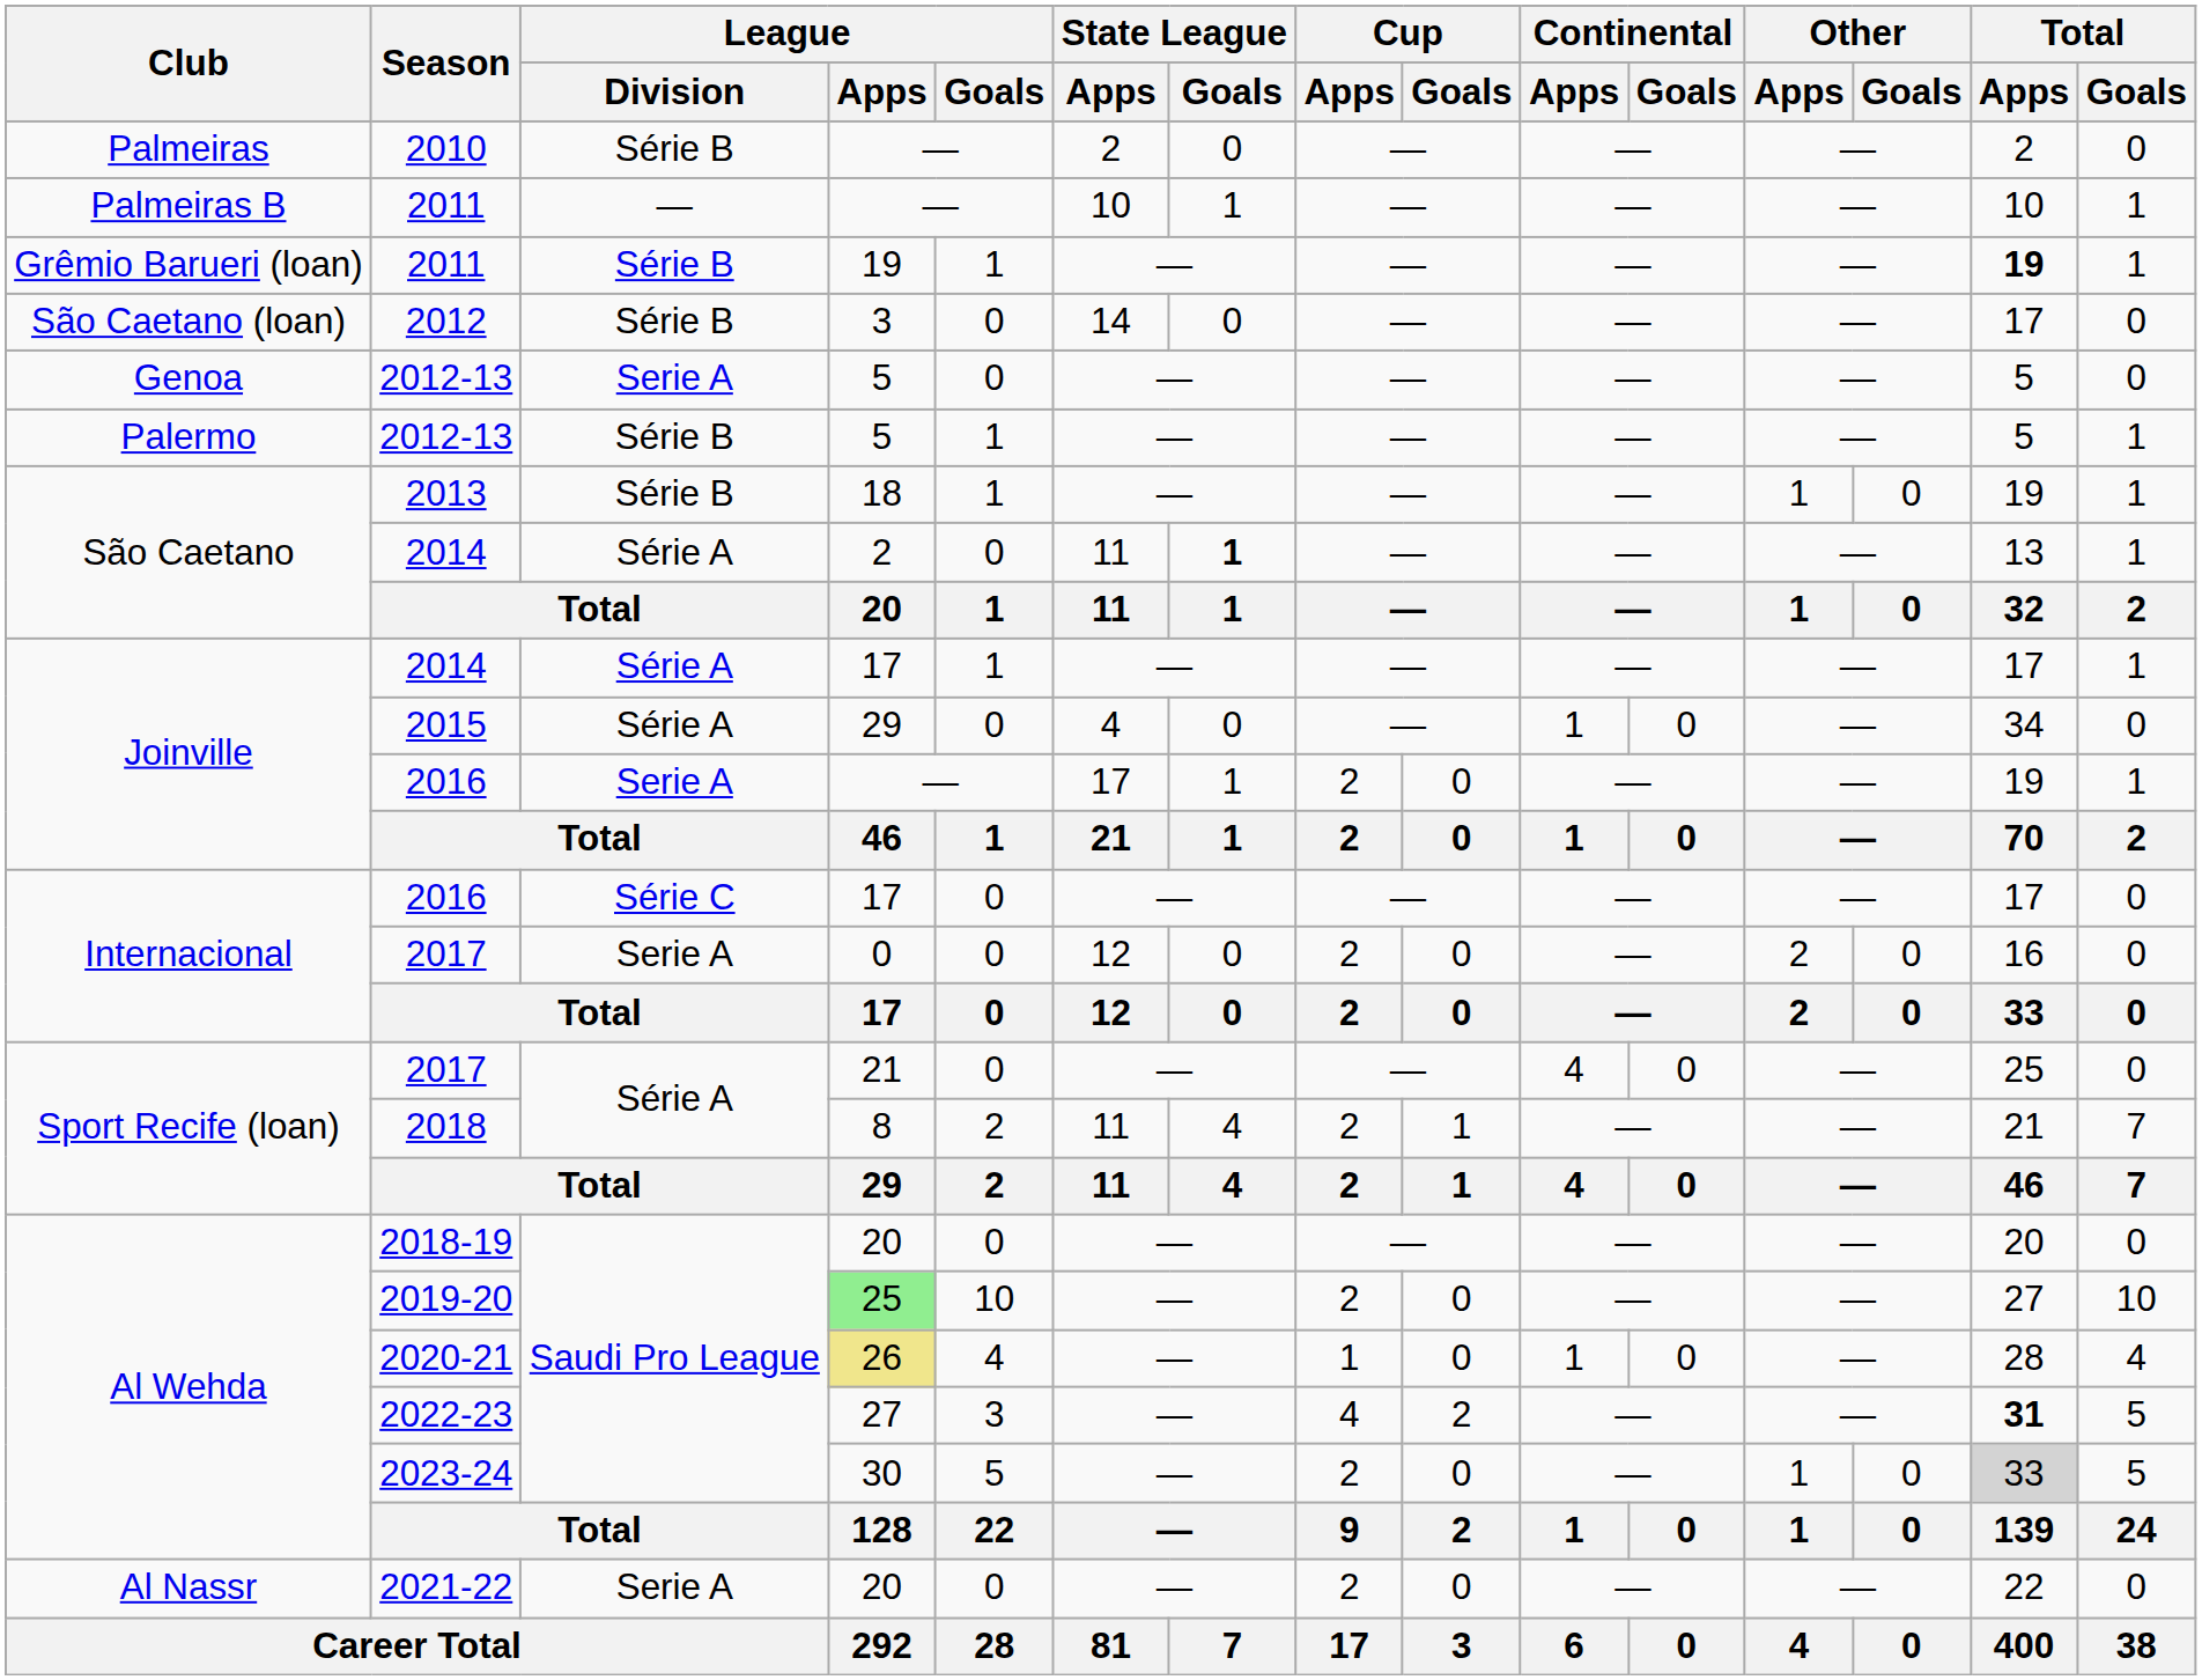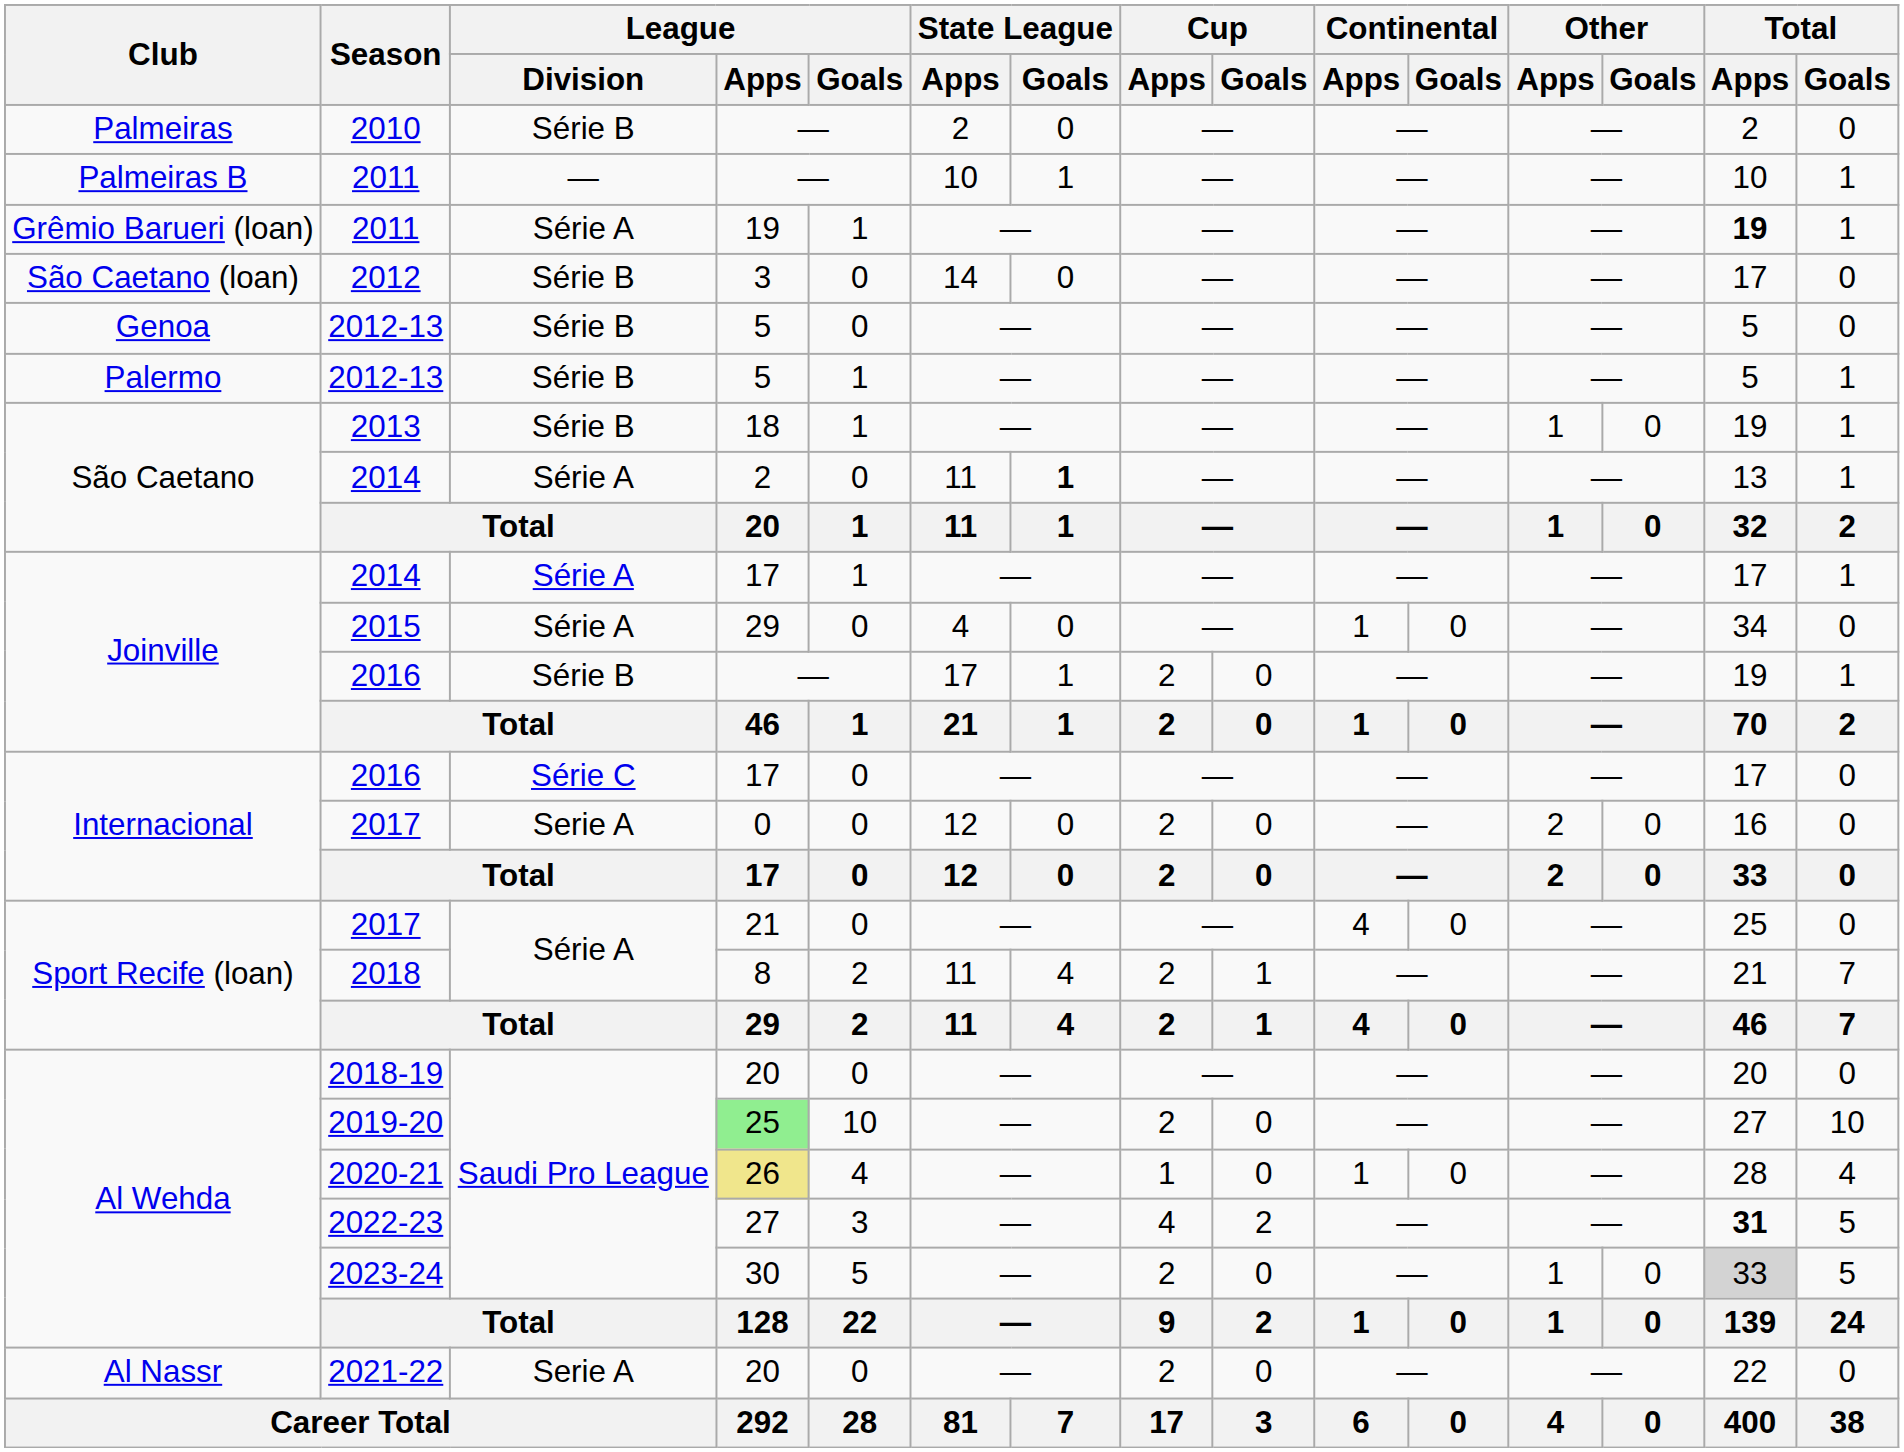Grêmio Barueri (loan) / 2011 | League / Division: Série B -> Série A
Genoa / 2012-13 | League / Division: Serie A -> Série B
Joinville / 2016 | League / Division: Serie A -> Série B
